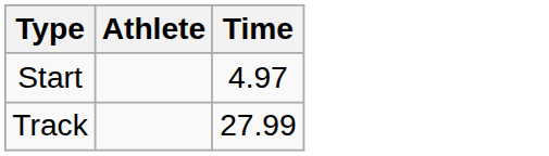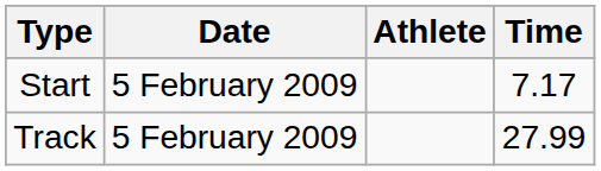+ column: Date | 5 February 2009 | 5 February 2009
Start | Time: 4.97 -> 7.17
